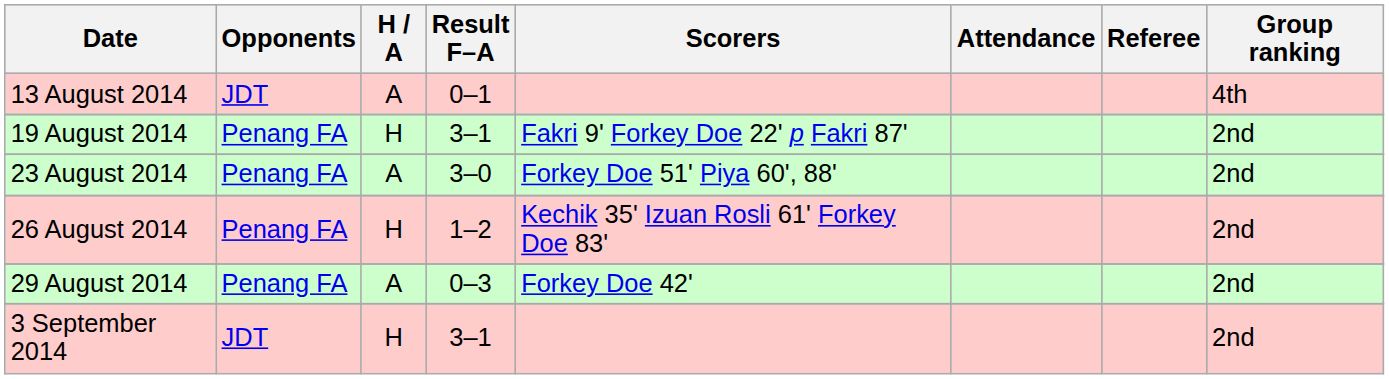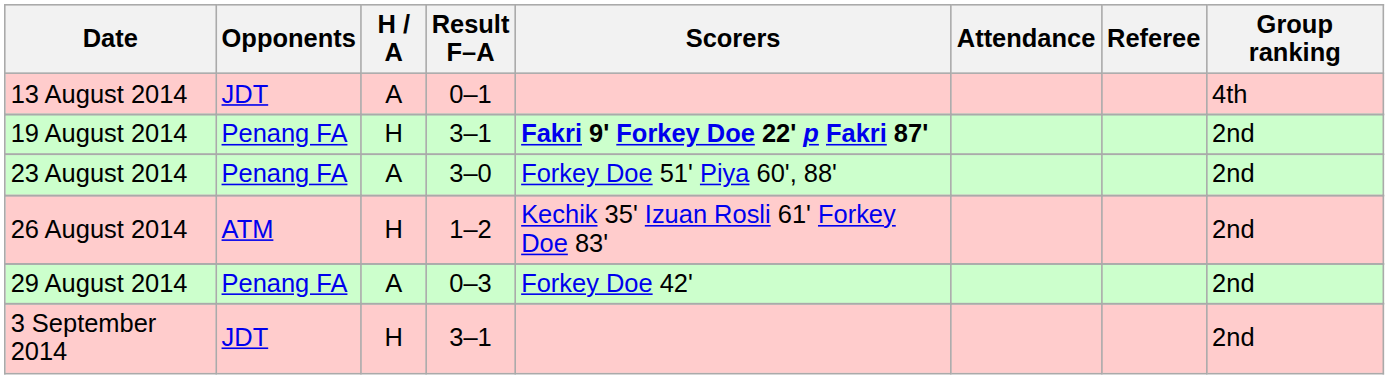19 August 2014 | Scorers: normal -> bold
26 August 2014 | Opponents: Penang FA -> ATM
